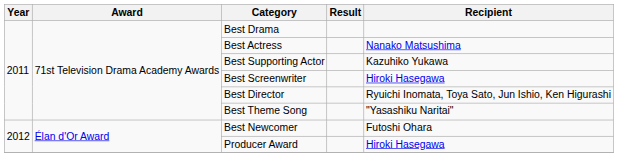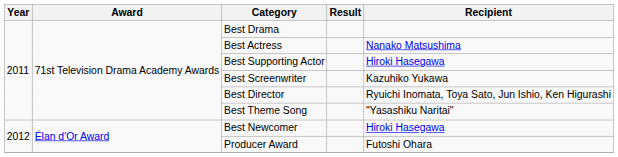Best Supporting Actor | Recipient: Kazuhiko Yukawa -> Hiroki Hasegawa
Best Screenwriter | Recipient: Hiroki Hasegawa -> Kazuhiko Yukawa
Best Newcomer | Recipient: Futoshi Ohara -> Hiroki Hasegawa
Producer Award | Recipient: Hiroki Hasegawa -> Futoshi Ohara
